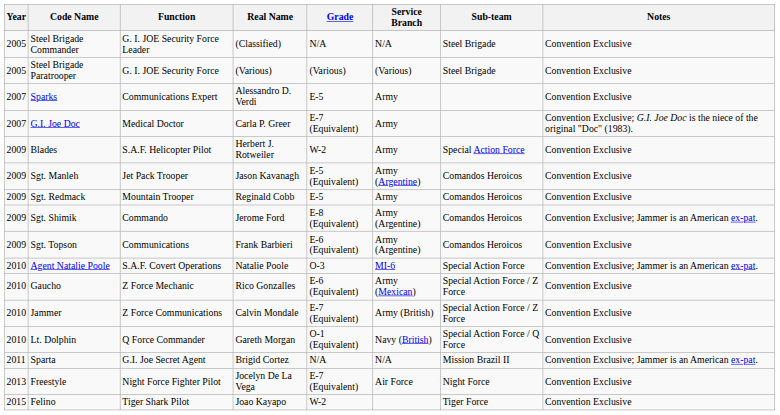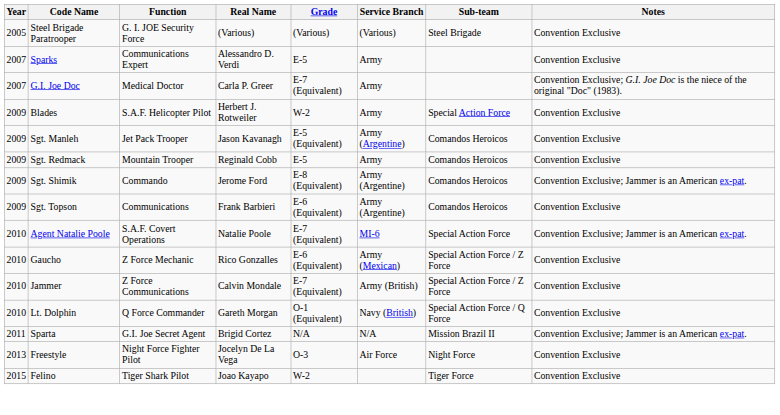- row: 2005 | Steel Brigade Commander | G. I. JOE Security Force Leader | (Classified) | N/A | N/A | Steel Brigade | Convention Exclusive
Agent Natalie Poole | Grade: O-3 -> E-7 (Equivalent)
Freestyle | Grade: E-7 (Equivalent) -> O-3
